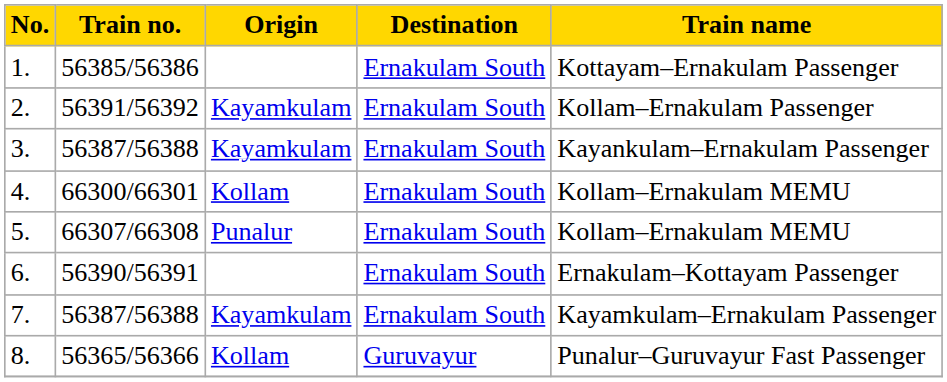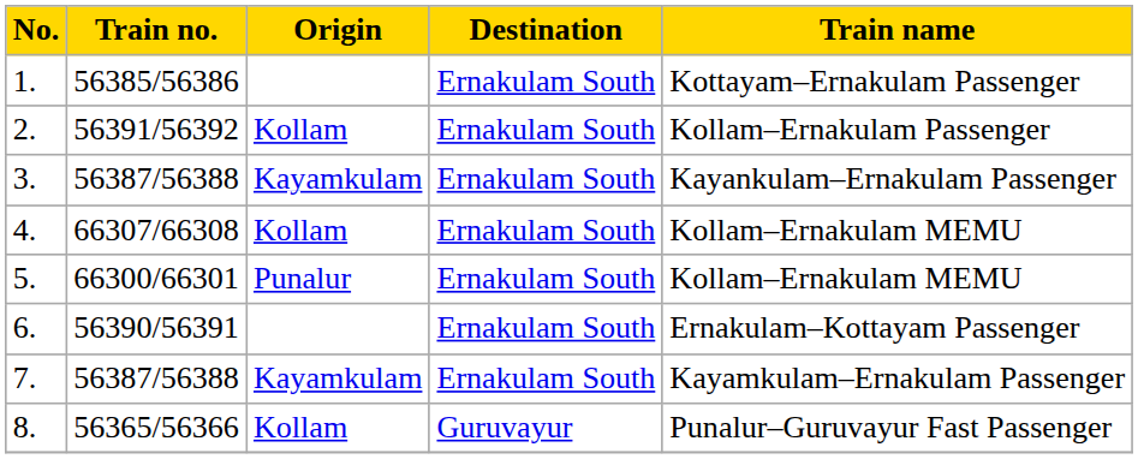2. | Origin: Kayamkulam -> Kollam
4. | Train no.: 66300/66301 -> 66307/66308
5. | Train no.: 66307/66308 -> 66300/66301
